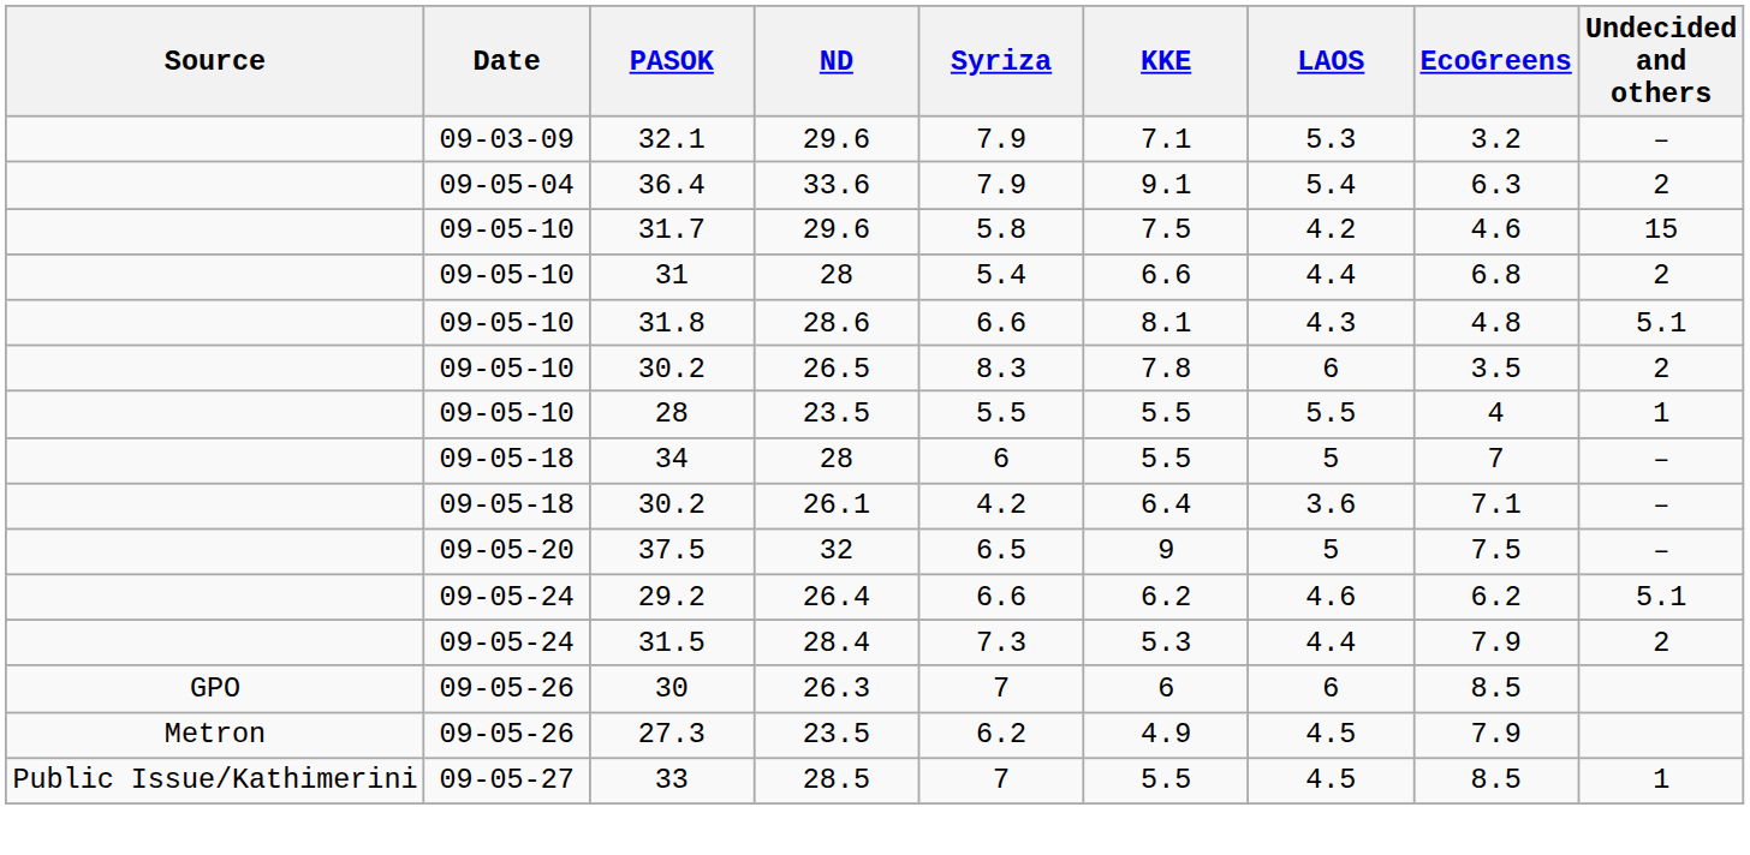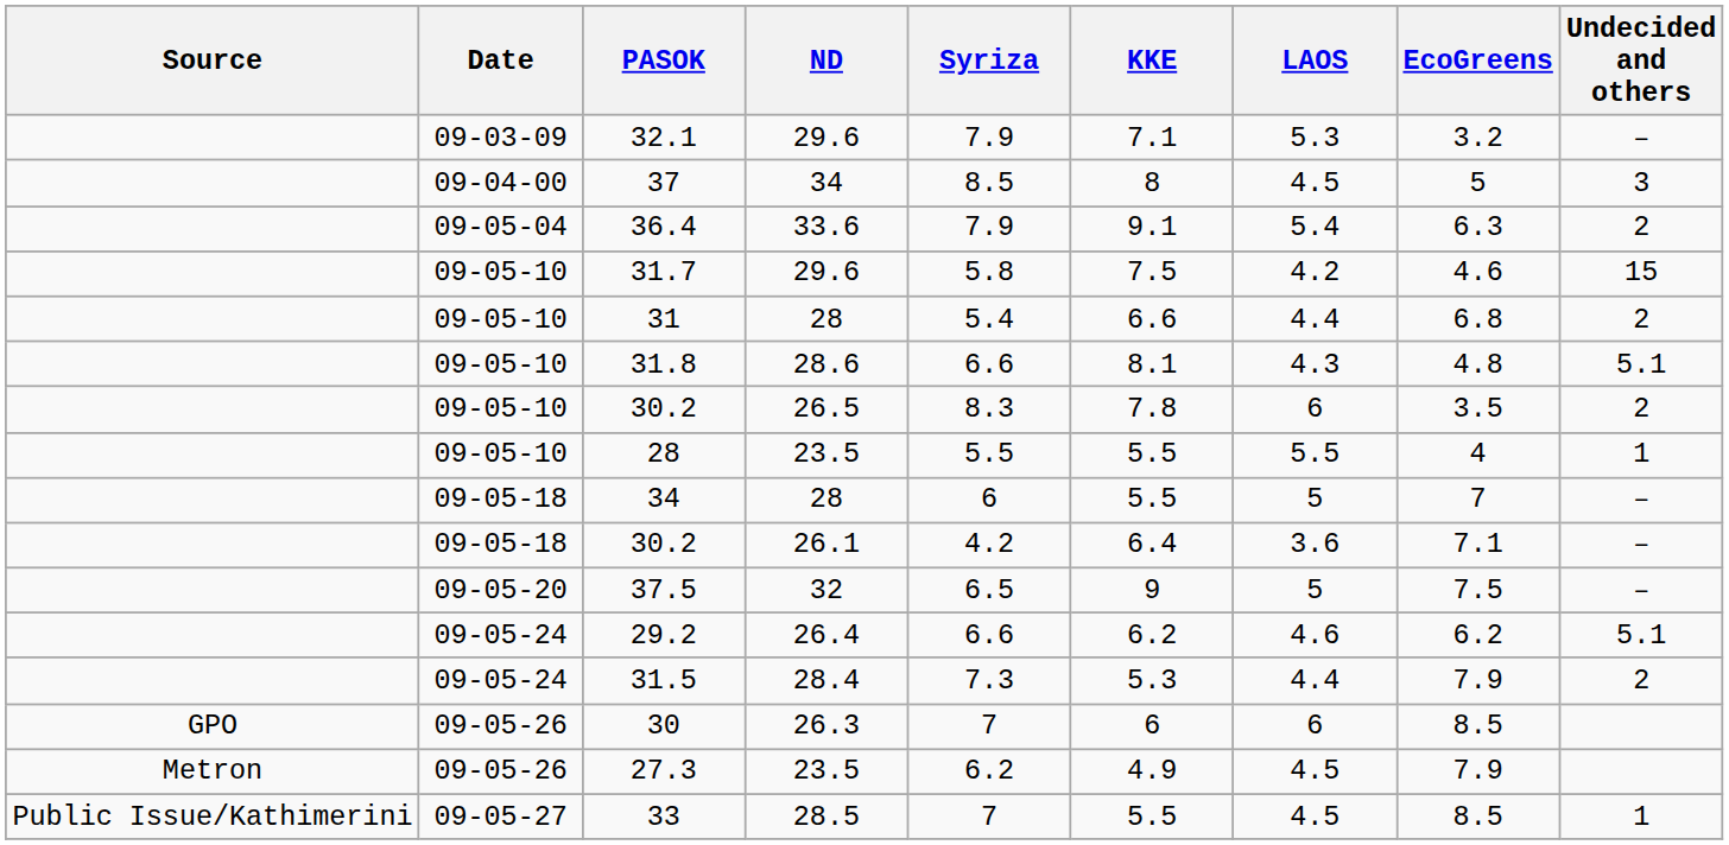+ row: 09-04-00 | 37 | 34 | 8.5 | 8 | 4.5 | 5 | 3
